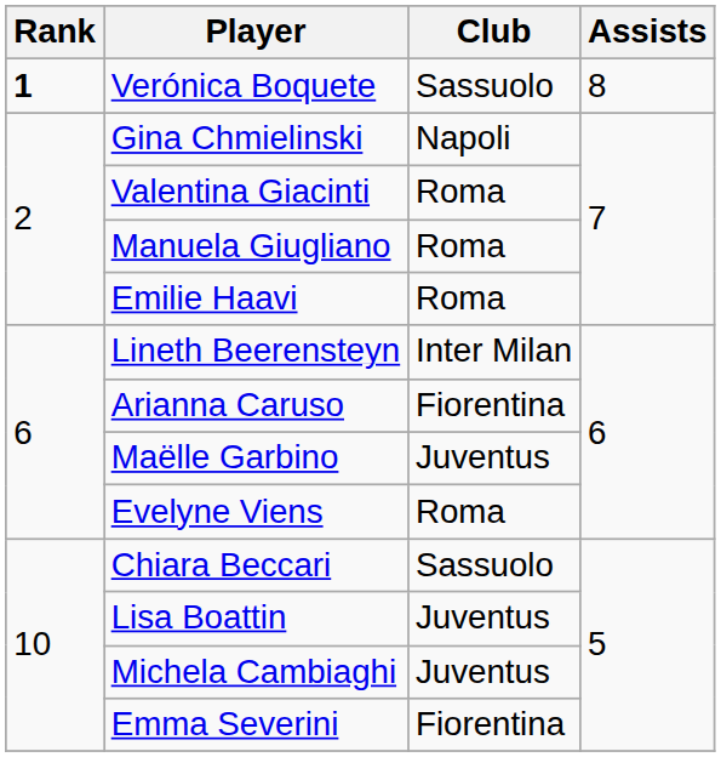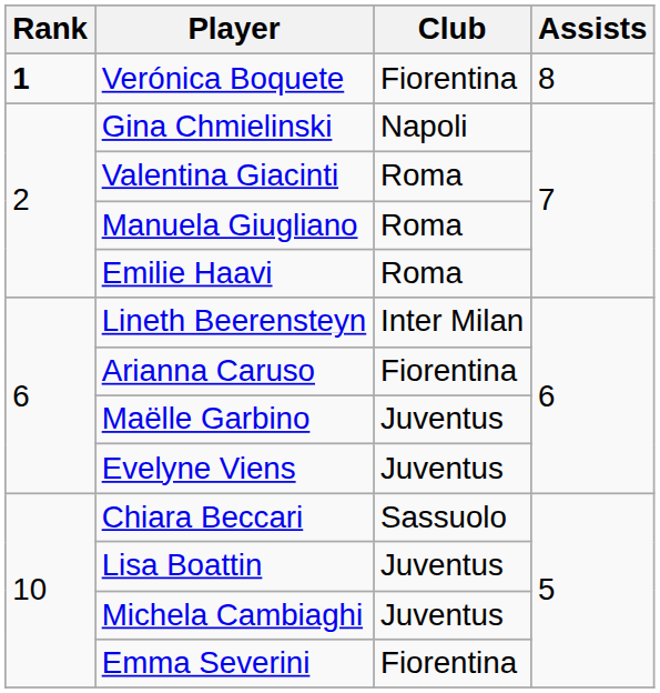Verónica Boquete | Club: Sassuolo -> Fiorentina
Evelyne Viens | Club: Roma -> Juventus
